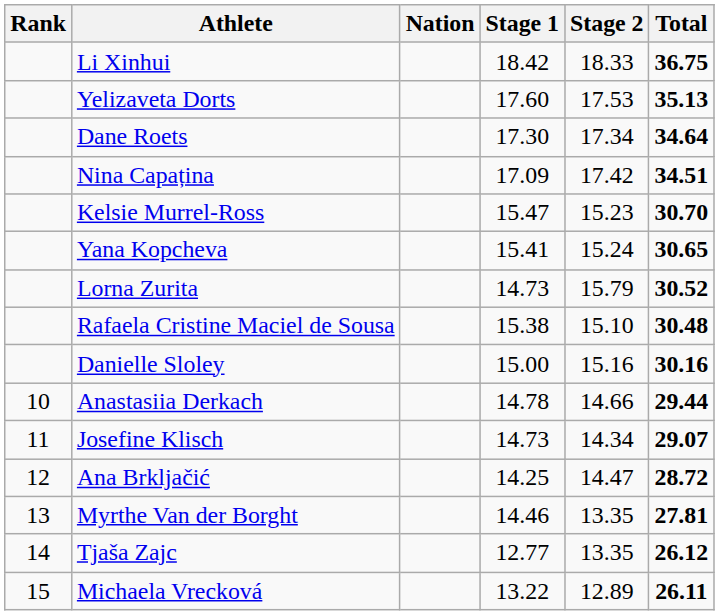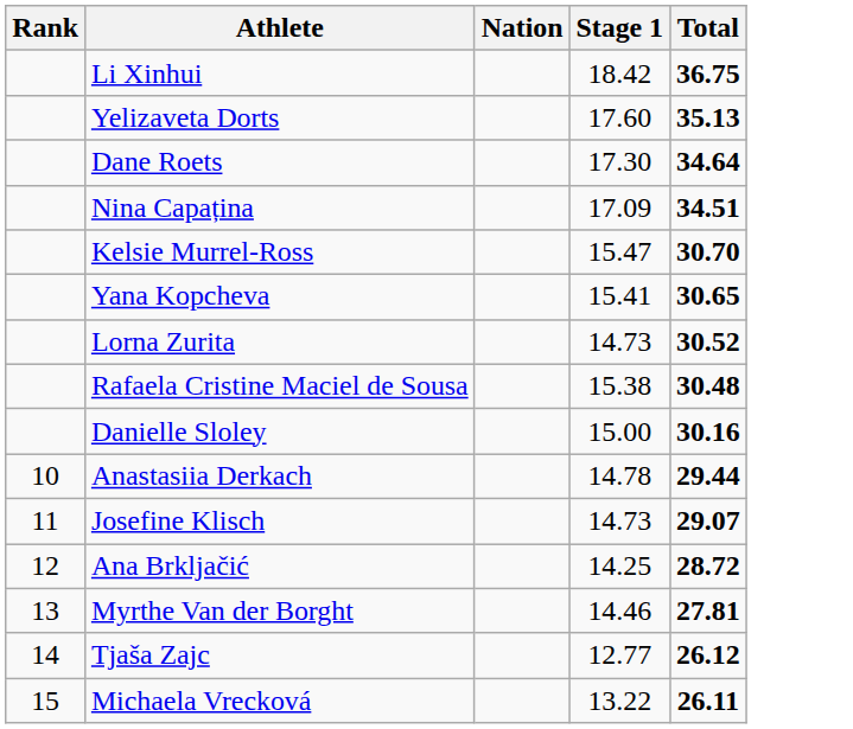- column: Stage 2 | 18.33 | 17.53 | 17.34 | 17.42 | 15.23 | 15.24 | 15.79 | 15.10 | 15.16 | 14.66 | 14.34 | 14.47 | 13.35 | 13.35 | 12.89
